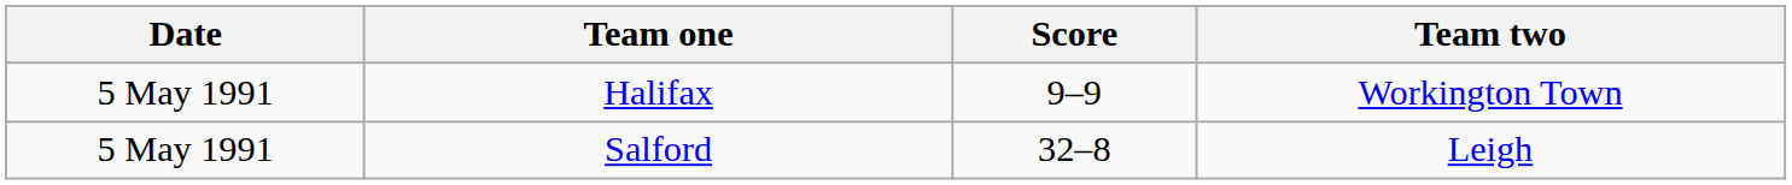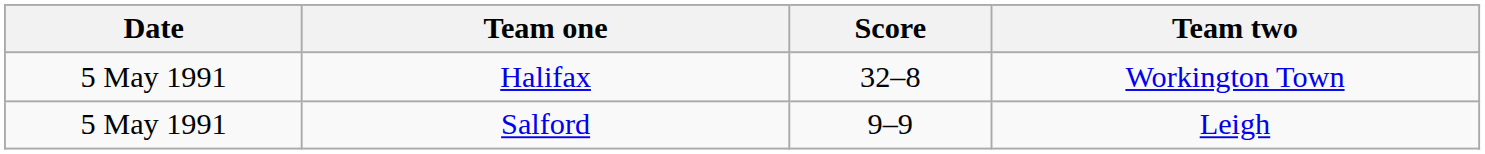Halifax | Score: 9–9 -> 32–8
Salford | Score: 32–8 -> 9–9
